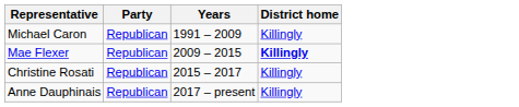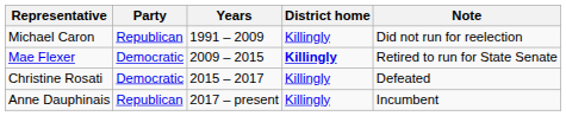+ column: Note | Did not run for reelection | Retired to run for State Senate | Defeated | Incumbent
Mae Flexer | Party: Republican -> Democratic
Christine Rosati | Party: Republican -> Democratic
